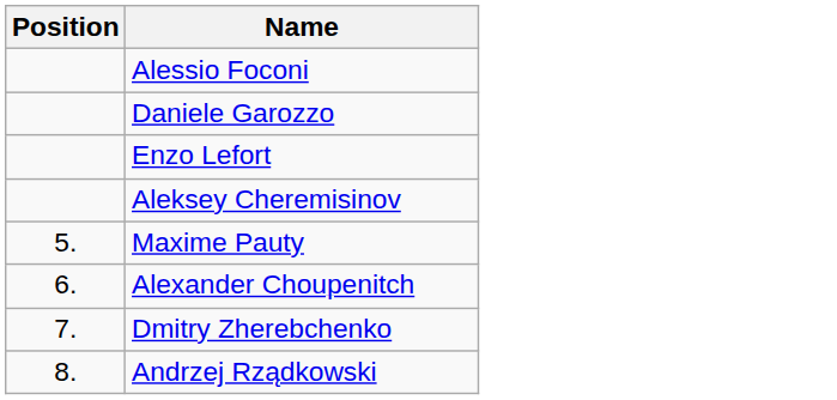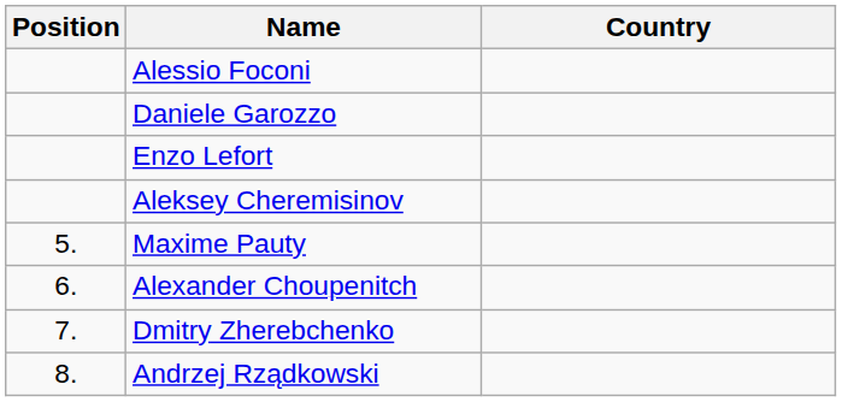+ column: Country
